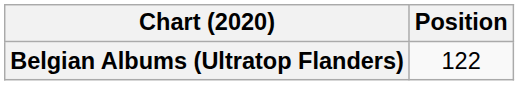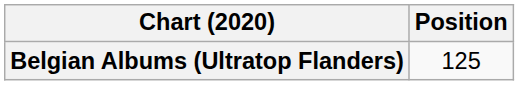Belgian Albums (Ultratop Flanders) | Position: 122 -> 125
